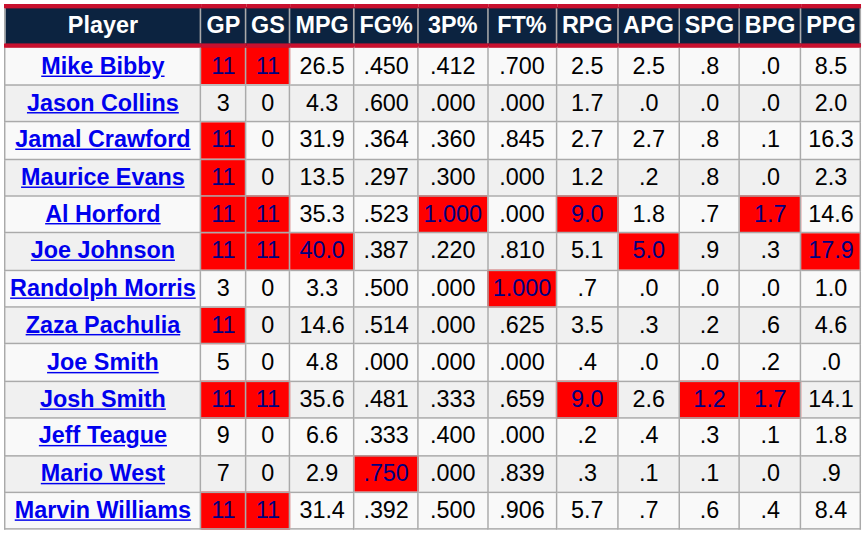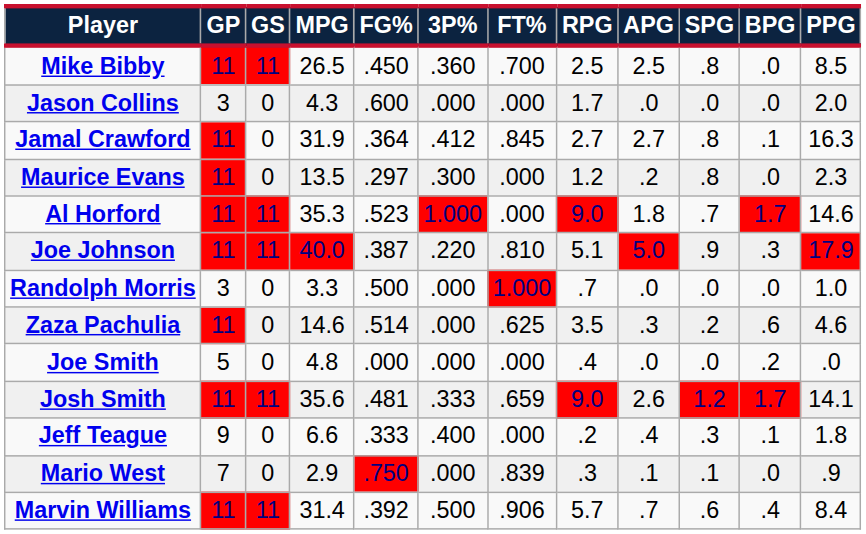Mike Bibby | 3P%: .412 -> .360
Jamal Crawford | 3P%: .360 -> .412
